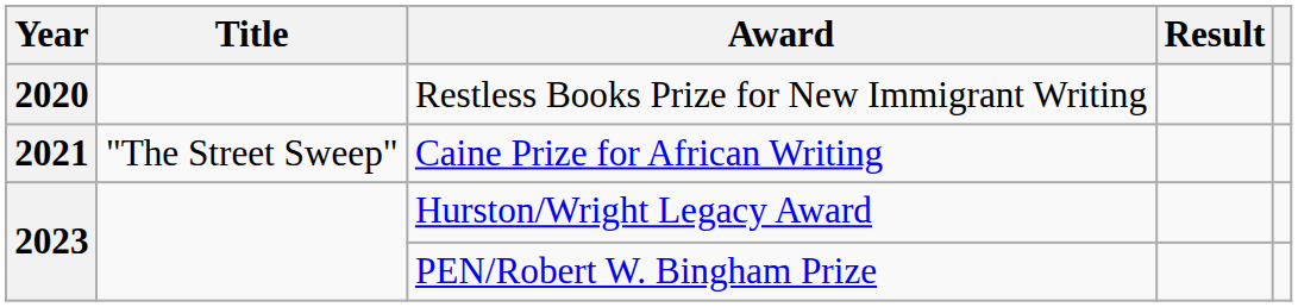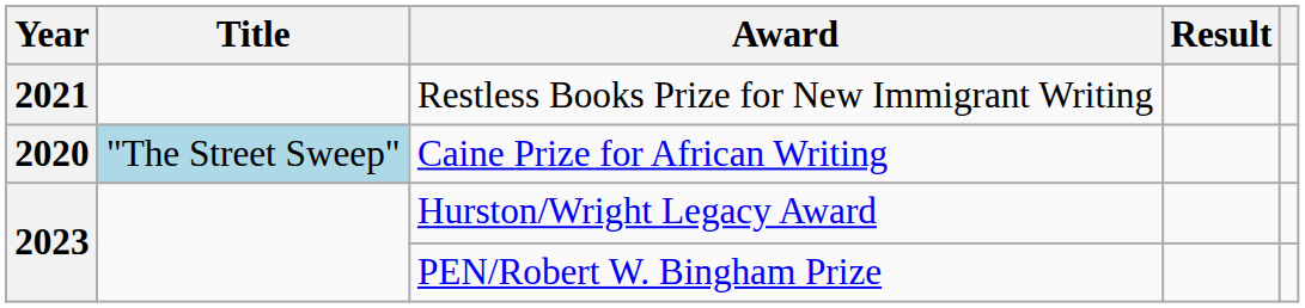Restless Books Prize for New Immigrant Writing | Year: 2020 -> 2021
Caine Prize for African Writing | Year: 2021 -> 2020
Caine Prize for African Writing | Title: no background -> lightblue background
